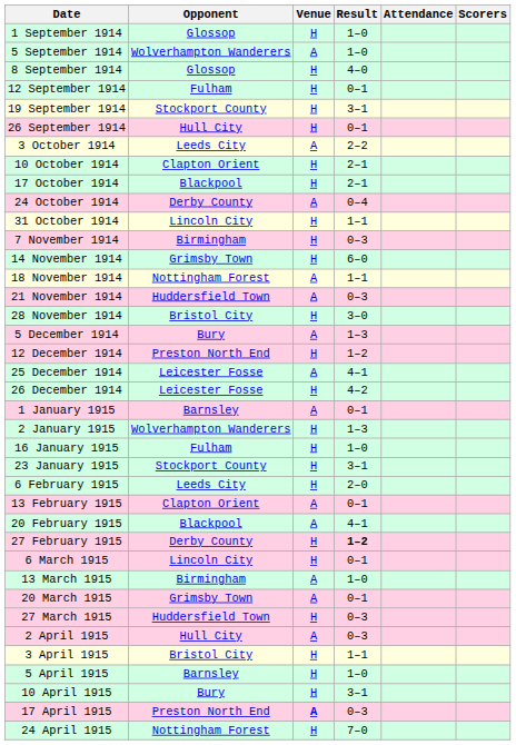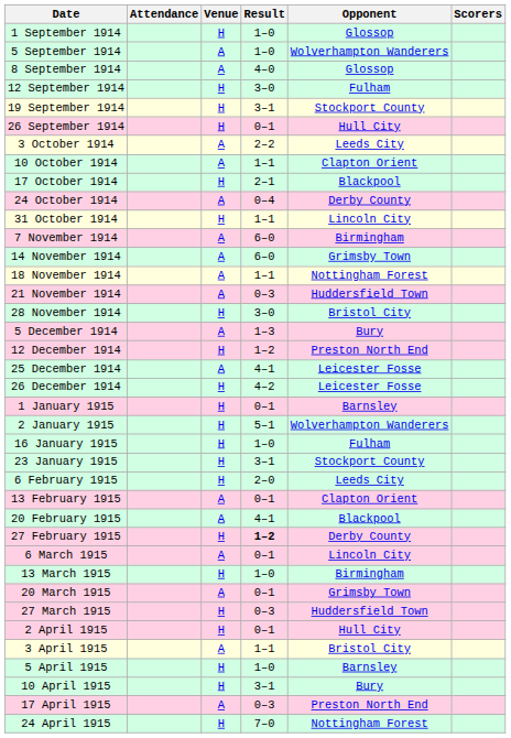columns swapped: Opponent <-> Attendance
8 September 1914 | Venue: H -> A
12 September 1914 | Result: 0–1 -> 3–0
10 October 1914 | Venue: H -> A
10 October 1914 | Result: 2–1 -> 1–1
7 November 1914 | Venue: H -> A
7 November 1914 | Result: 0–3 -> 6–0
14 November 1914 | Venue: H -> A
1 January 1915 | Venue: A -> H
2 January 1915 | Result: 1–3 -> 5–1
6 March 1915 | Venue: H -> A
13 March 1915 | Venue: A -> H
2 April 1915 | Venue: A -> H
2 April 1915 | Result: 0–3 -> 0–1
3 April 1915 | Venue: H -> A
17 April 1915 | Venue: bold -> normal
